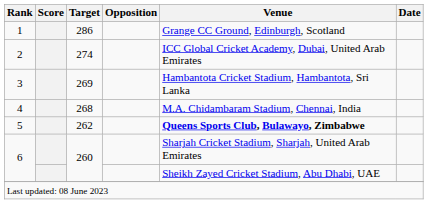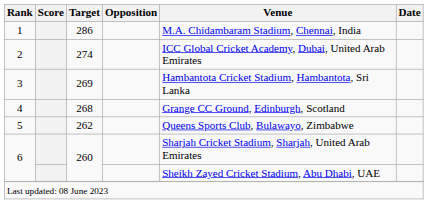1 | Venue: Grange CC Ground, Edinburgh, Scotland -> M.A. Chidambaram Stadium, Chennai, India
4 | Venue: M.A. Chidambaram Stadium, Chennai, India -> Grange CC Ground, Edinburgh, Scotland
5 | Venue: bold -> normal
